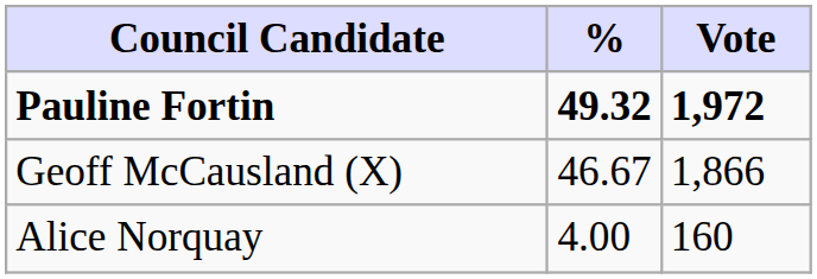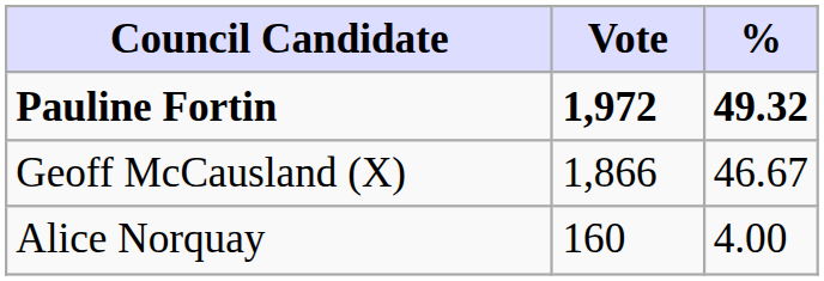columns swapped: Vote <-> %
